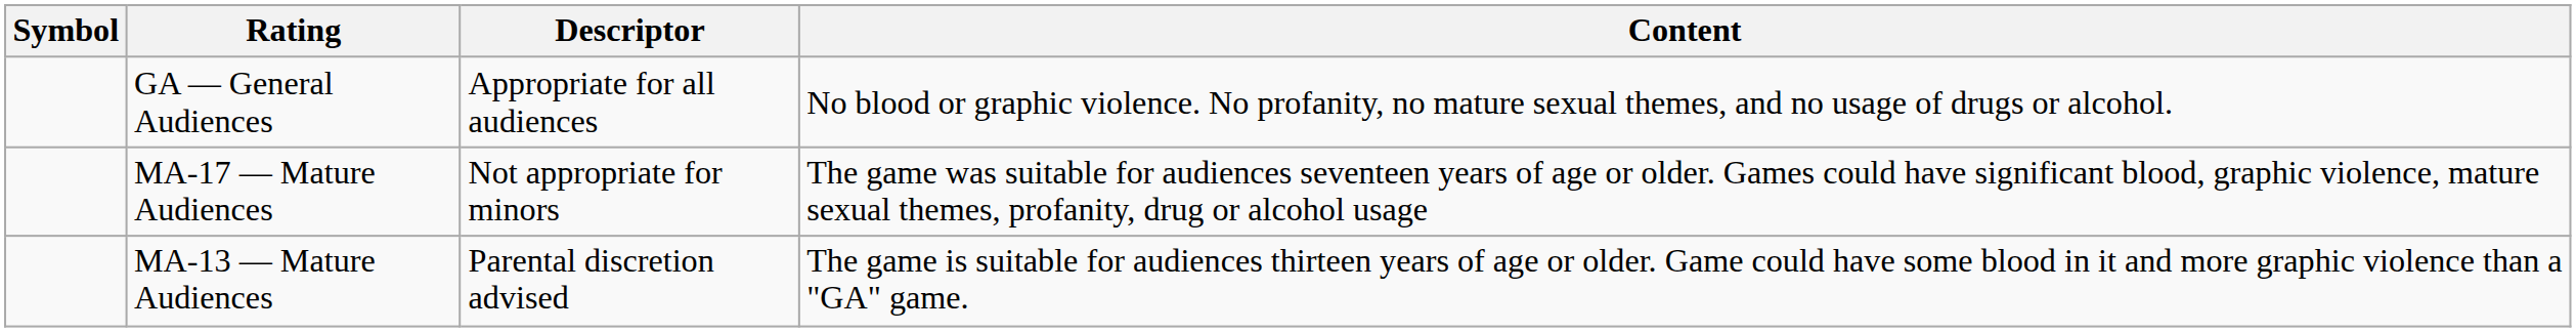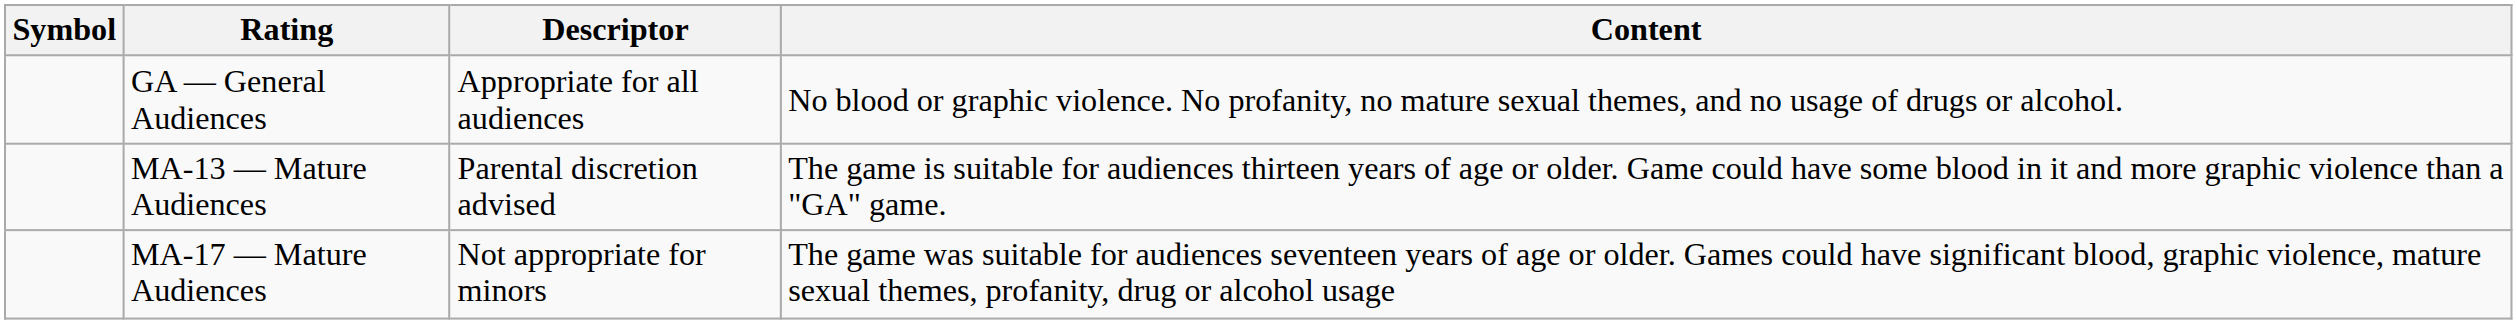rows swapped: MA-13 — Mature Audiences <-> MA-17 — Mature Audiences
